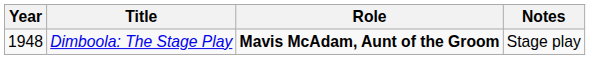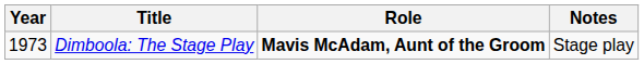Dimboola: The Stage Play | Year: 1948 -> 1973
